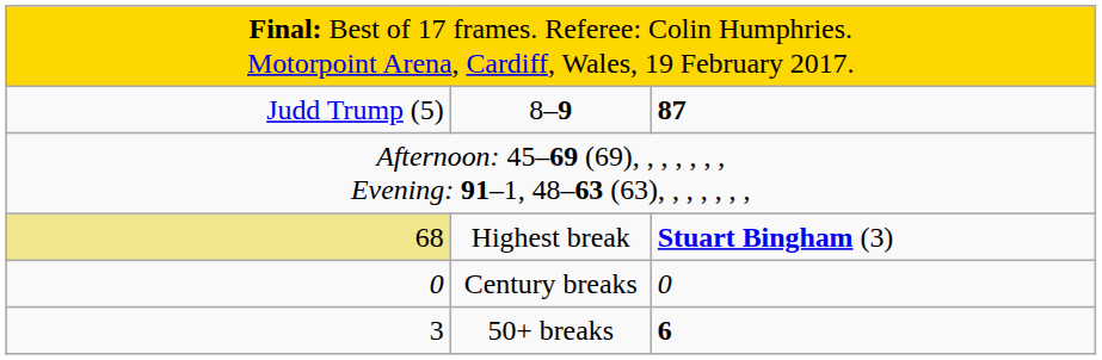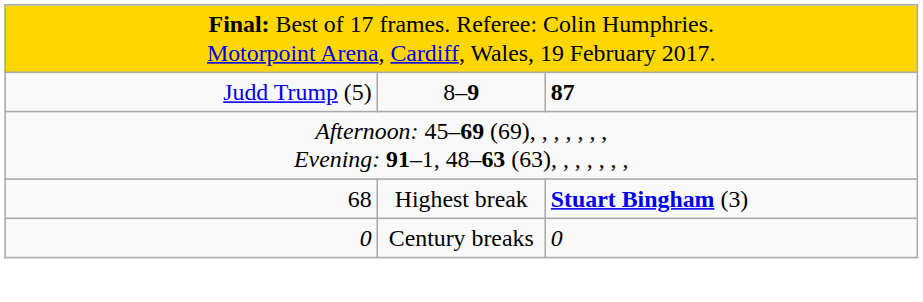Highest break | column 1: khaki background -> no background
- row: 3 | 50+ breaks | 6
